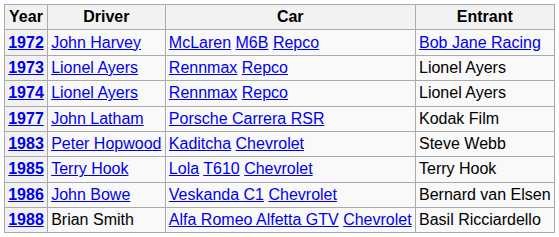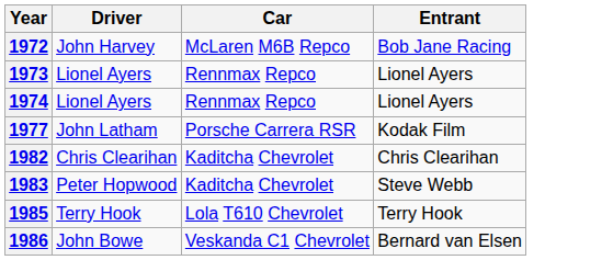+ row: 1982 | Chris Clearihan | Kaditcha Chevrolet | Chris Clearihan
- row: 1988 | Brian Smith | Alfa Romeo Alfetta GTV Chevrolet | Basil Ricciardello
